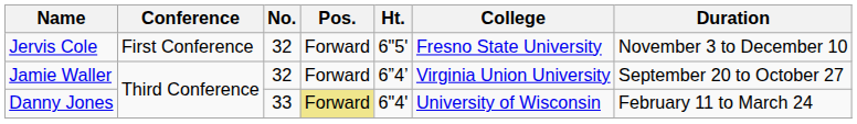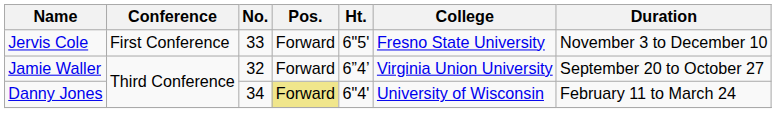Jervis Cole | No.: 32 -> 33
Danny Jones | No.: 33 -> 34
